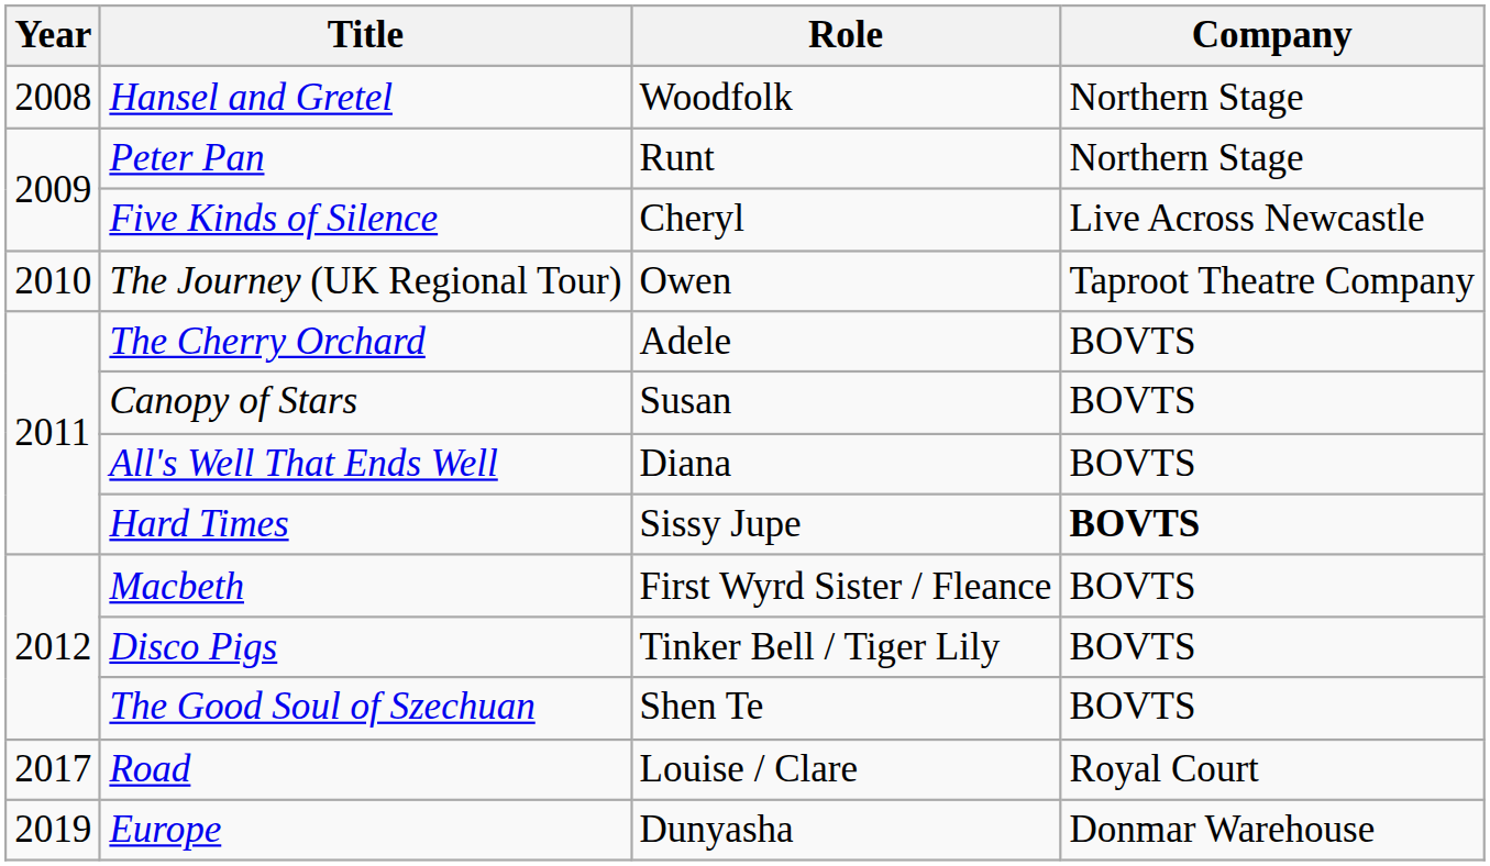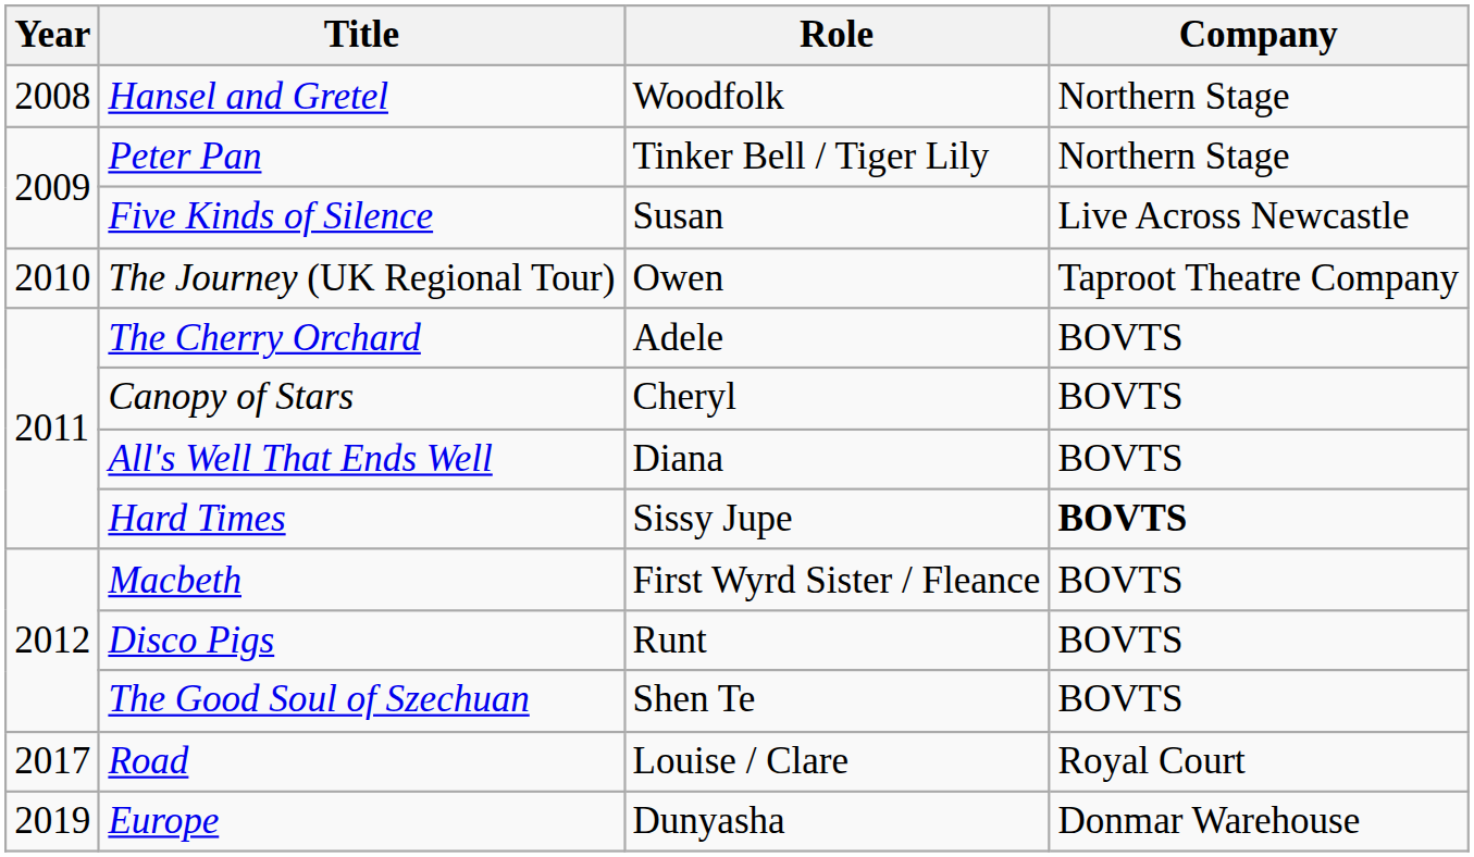Peter Pan | Role: Runt -> Tinker Bell / Tiger Lily
Five Kinds of Silence | Role: Cheryl -> Susan
Canopy of Stars | Role: Susan -> Cheryl
Disco Pigs | Role: Tinker Bell / Tiger Lily -> Runt
